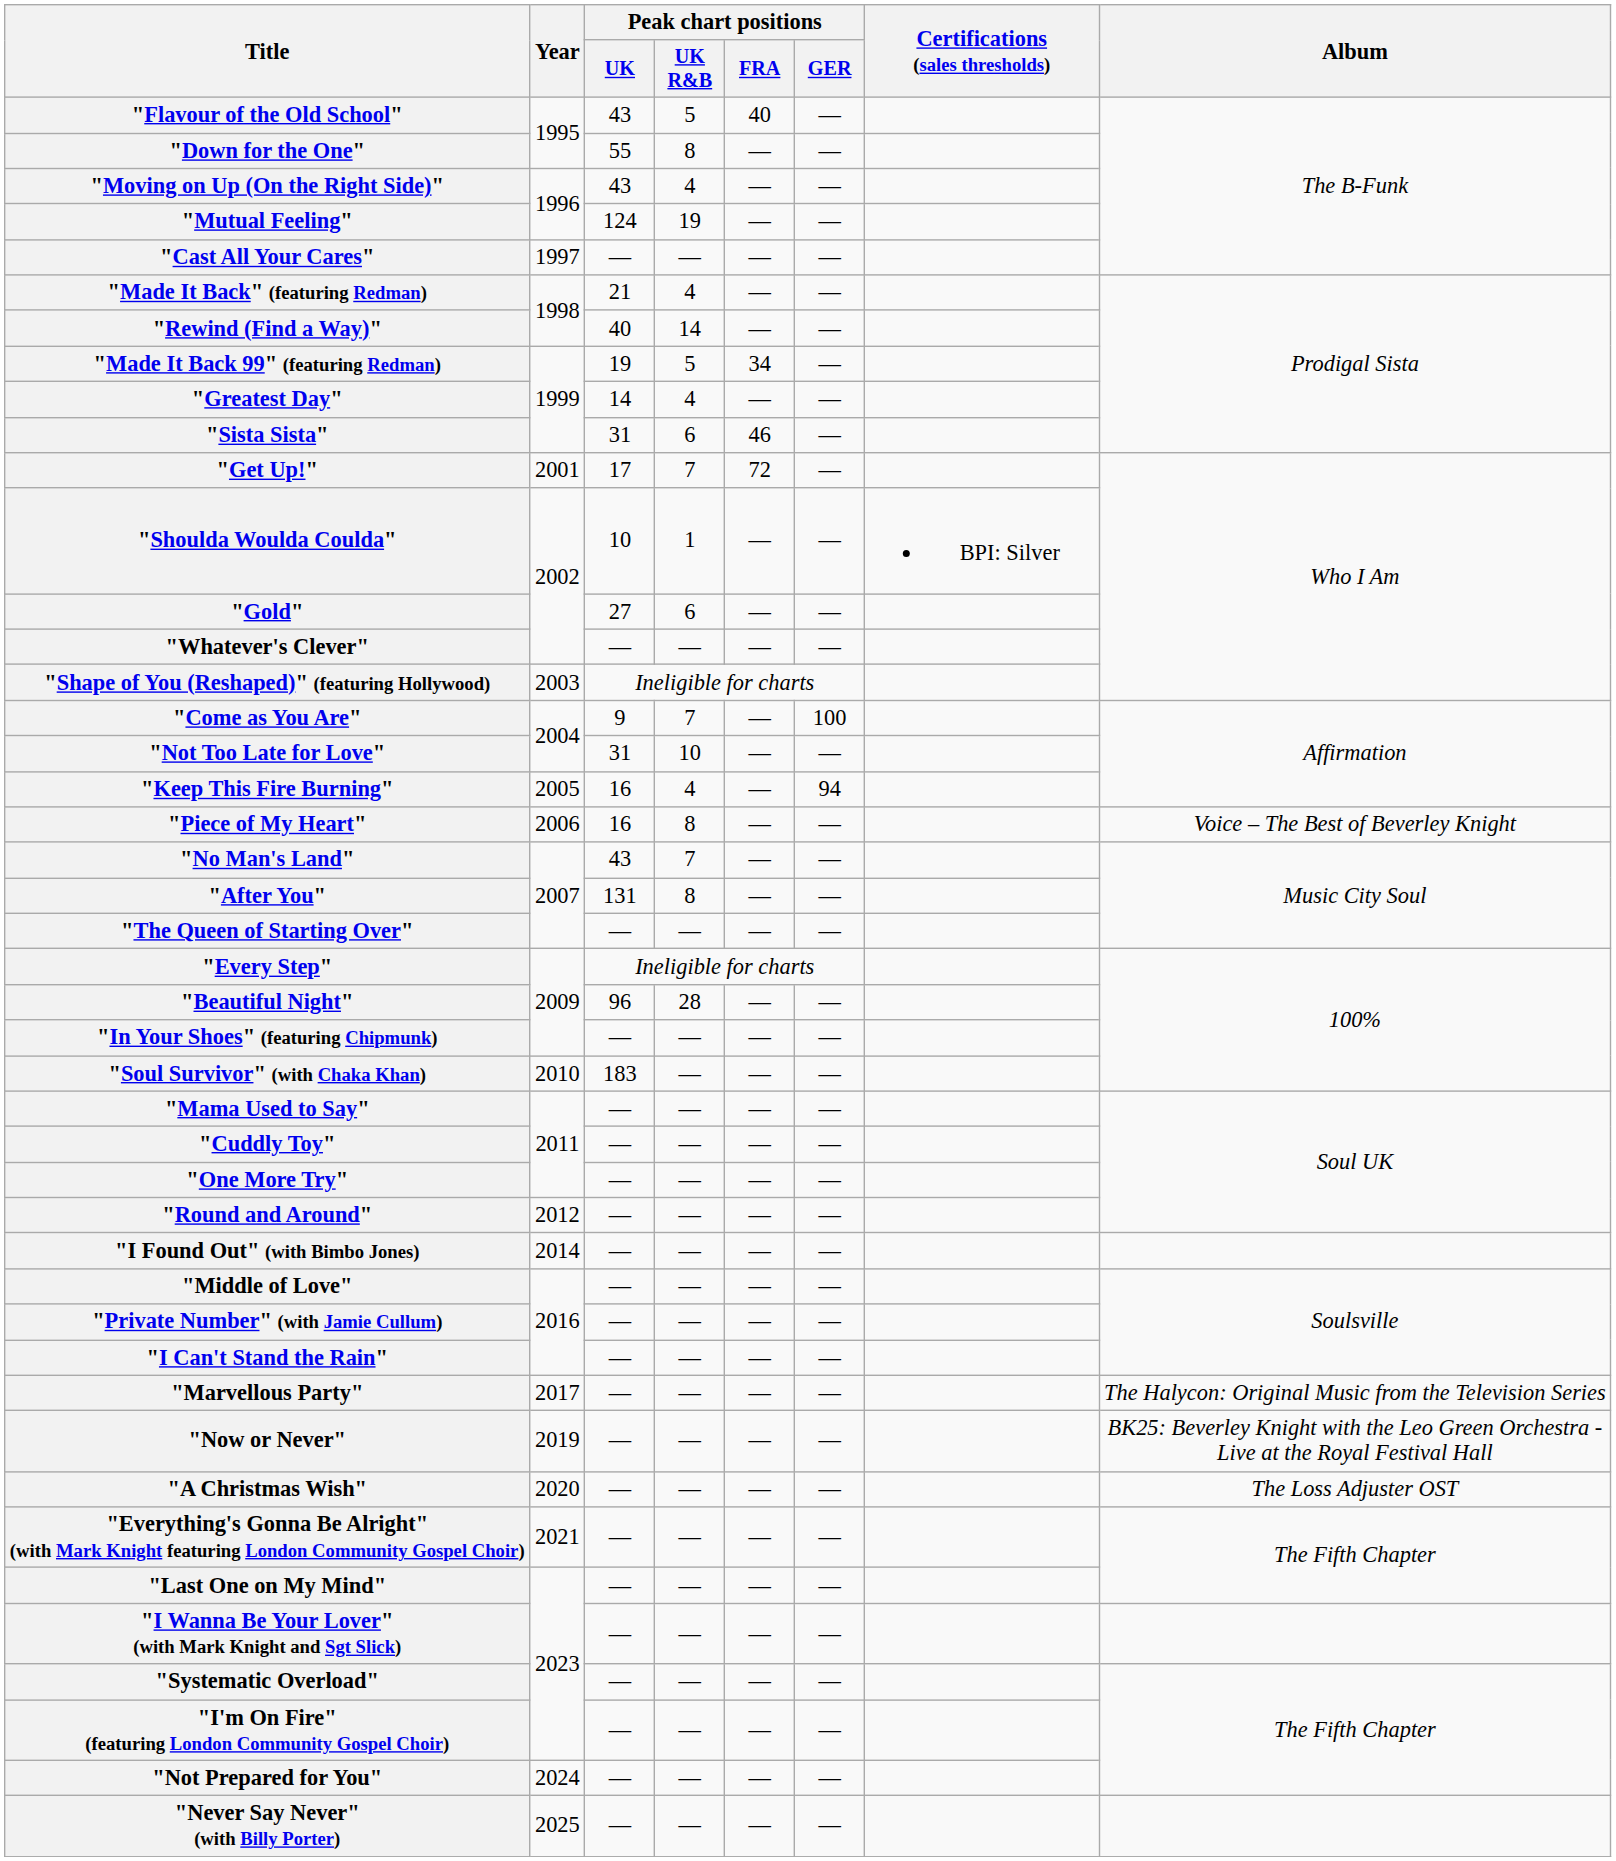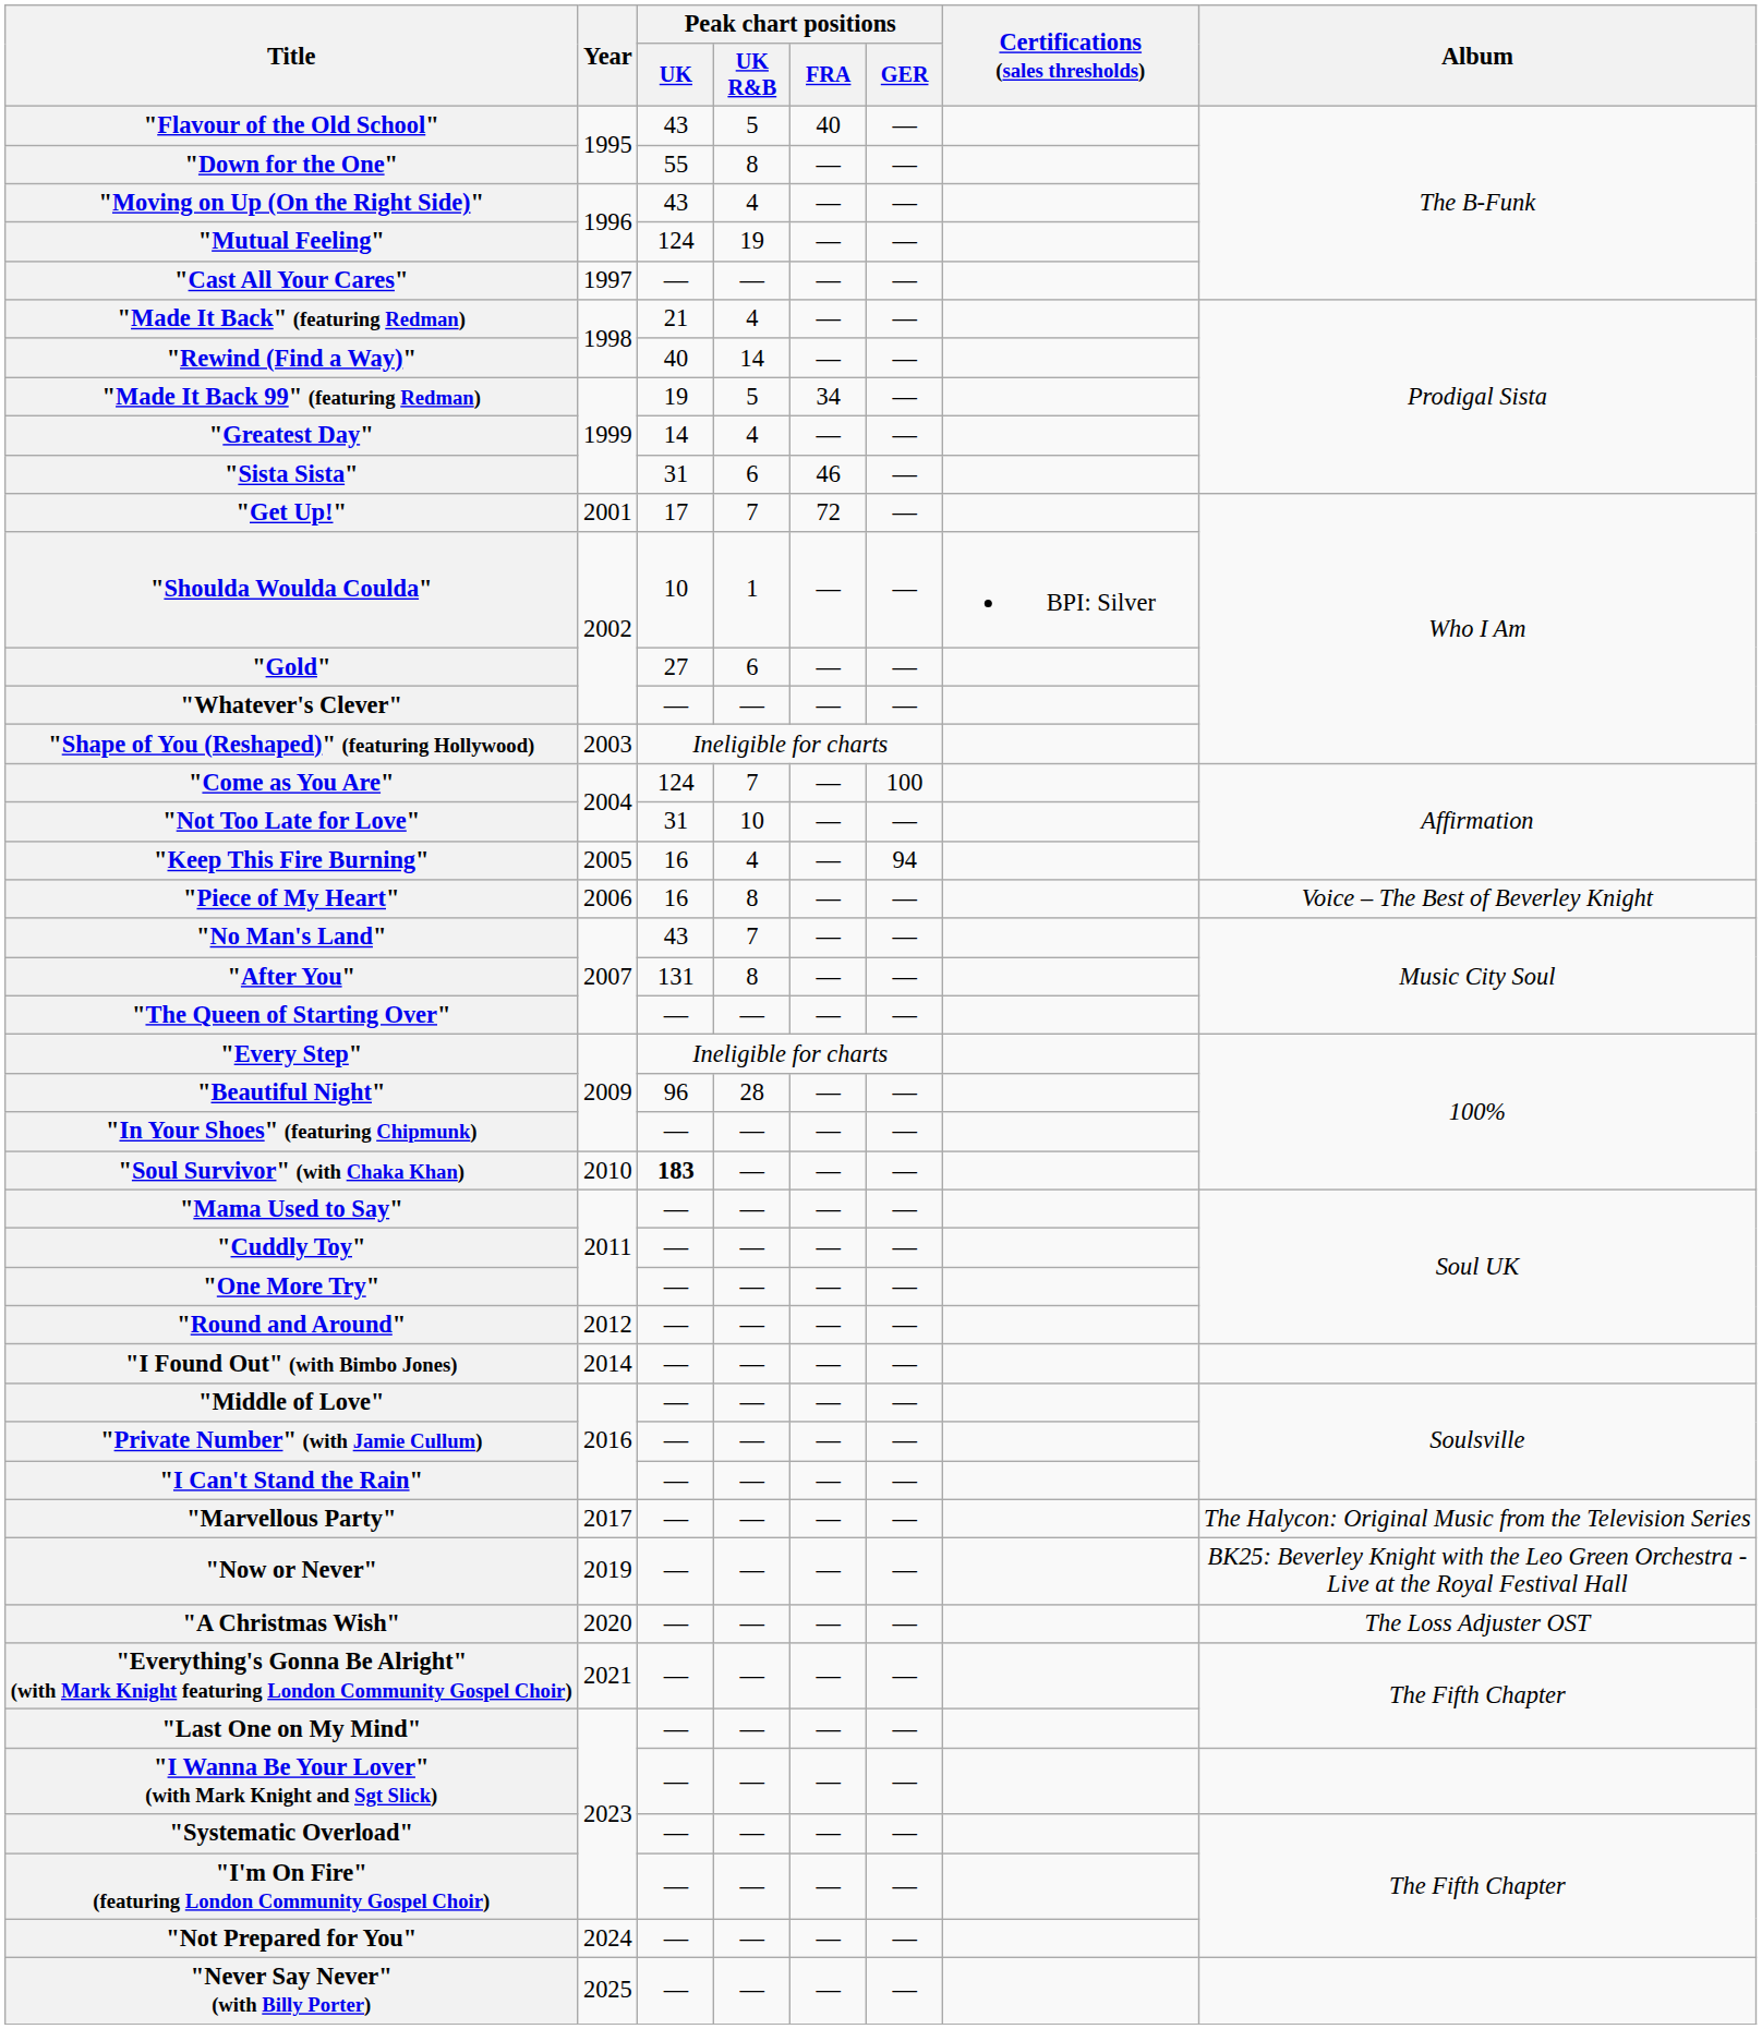"Come as You Are" | Peak chart positions / UK: 9 -> 124
"Soul Survivor" (with Chaka Khan) | Peak chart positions / UK: normal -> bold
